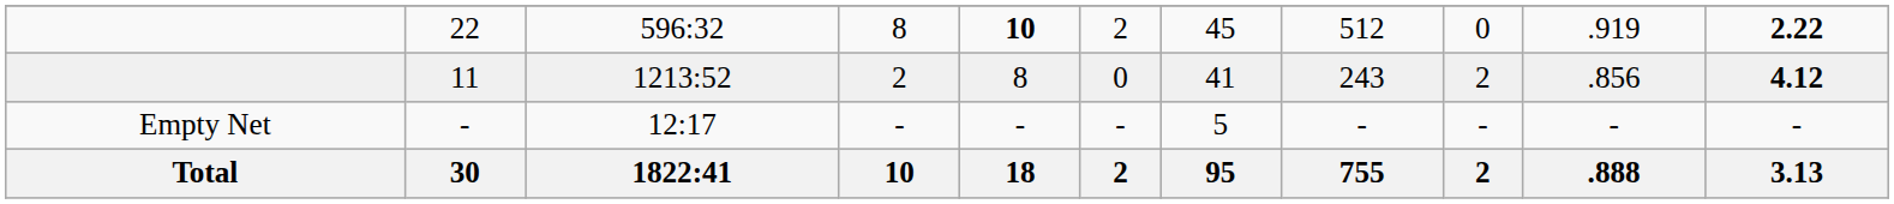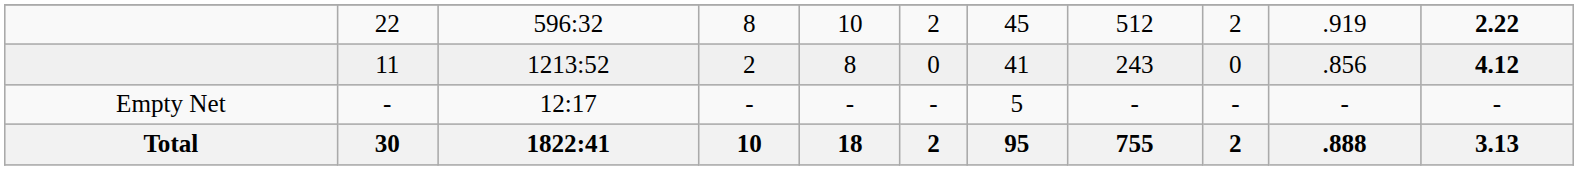22 | column 5: bold -> normal
22 | column 9: 0 -> 2
11 | column 9: 2 -> 0
